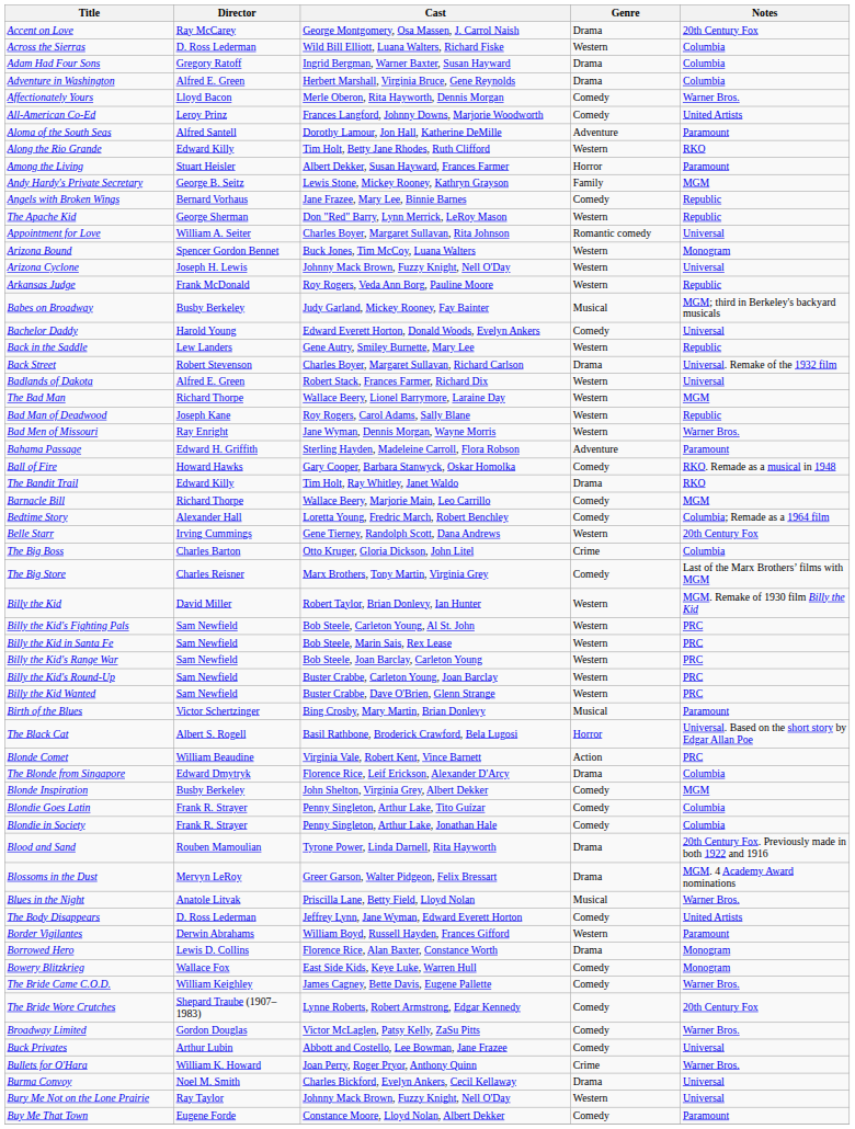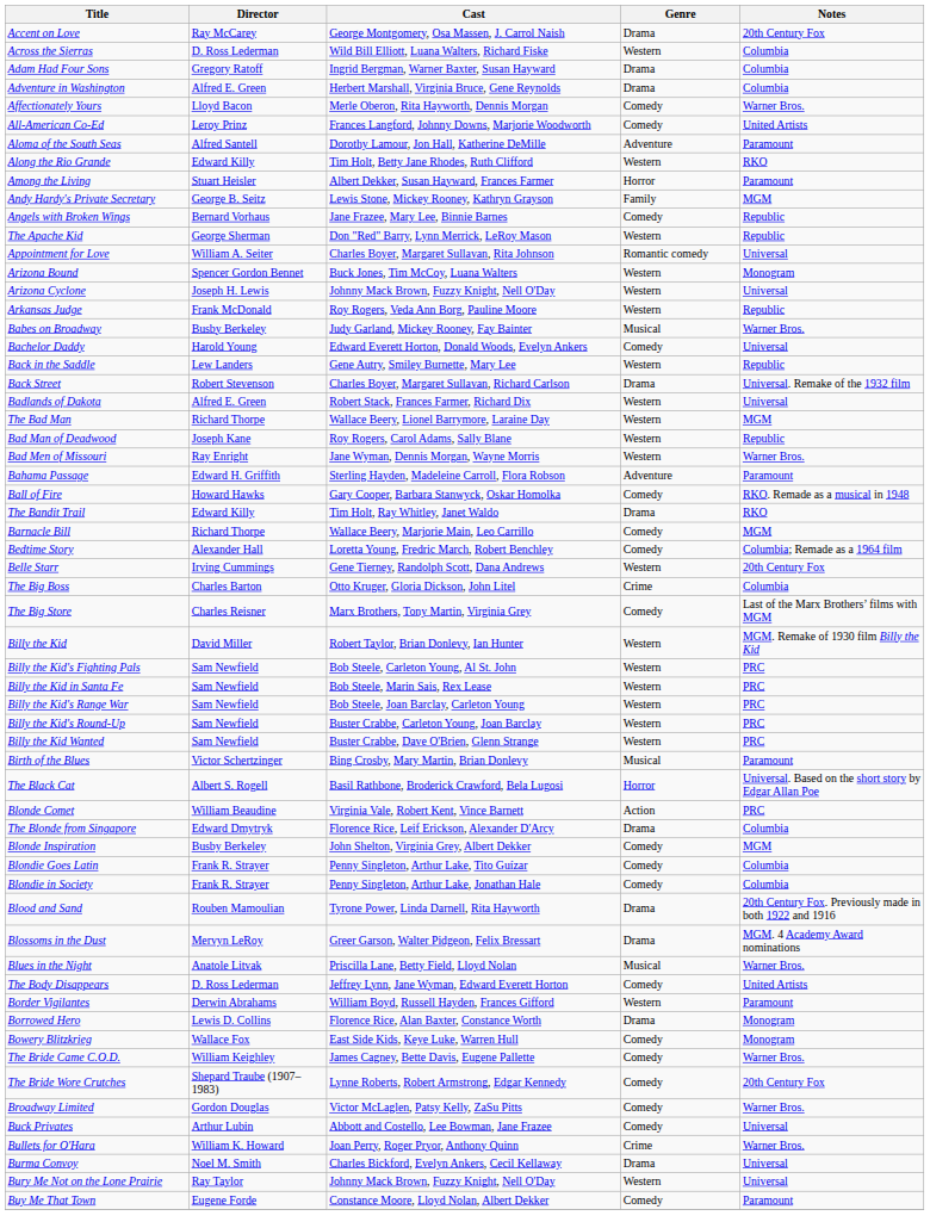Babes on Broadway | Notes: MGM; third in Berkeley's backyard musicals -> Warner Bros.
